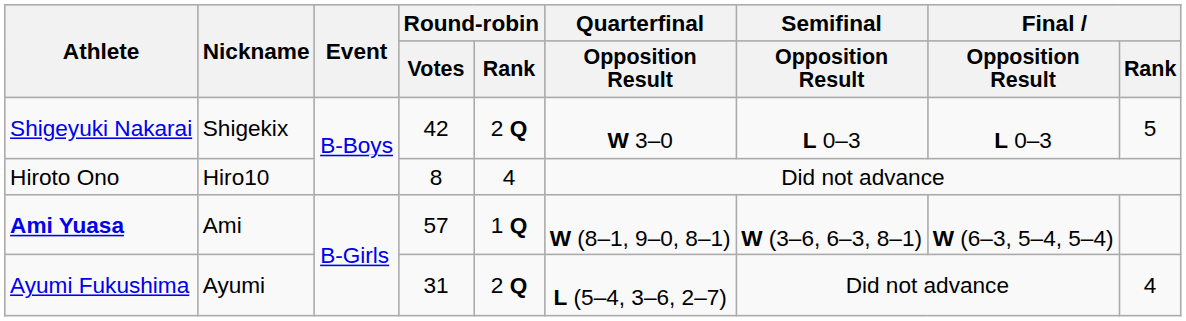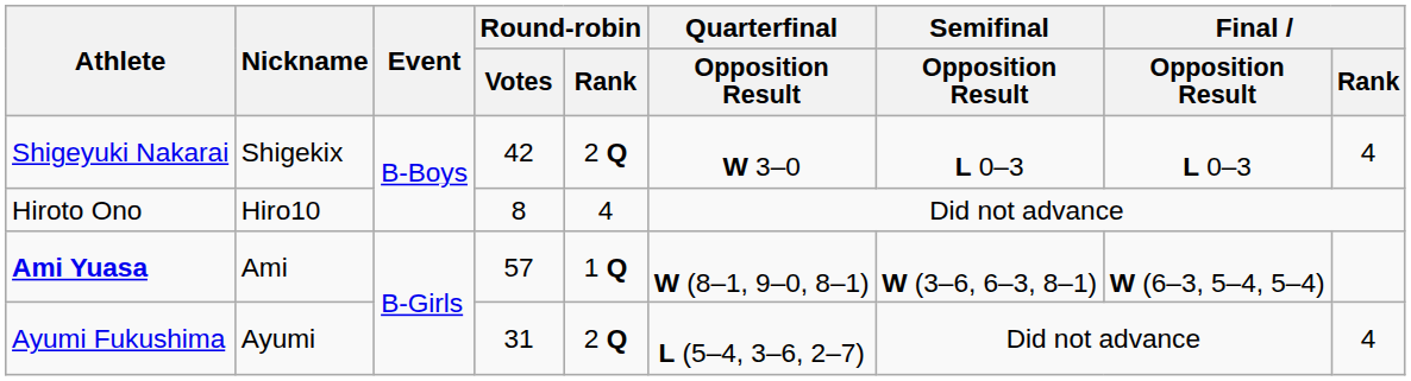Shigeyuki Nakarai | Final / Rank: 5 -> 4
